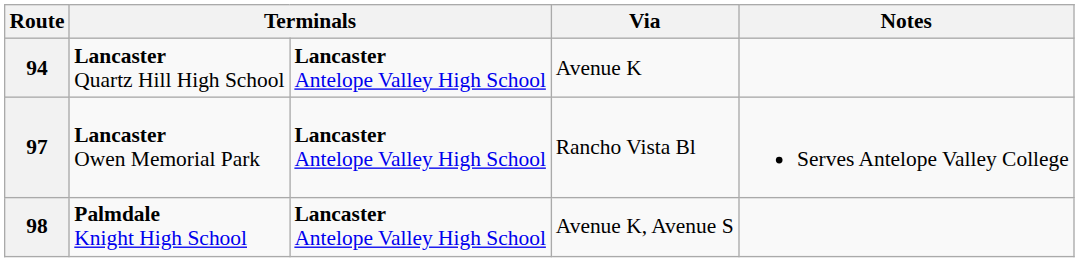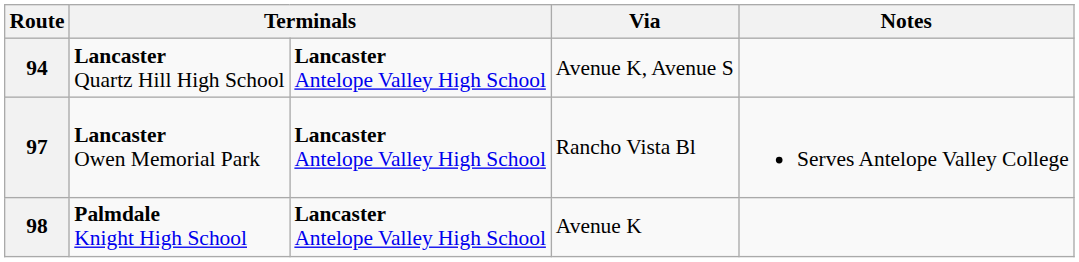94 | Via: Avenue K -> Avenue K, Avenue S
98 | Via: Avenue K, Avenue S -> Avenue K
